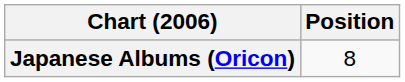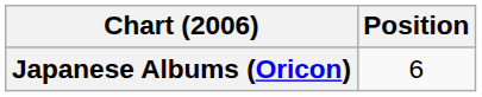Japanese Albums (Oricon) | Position: 8 -> 6
